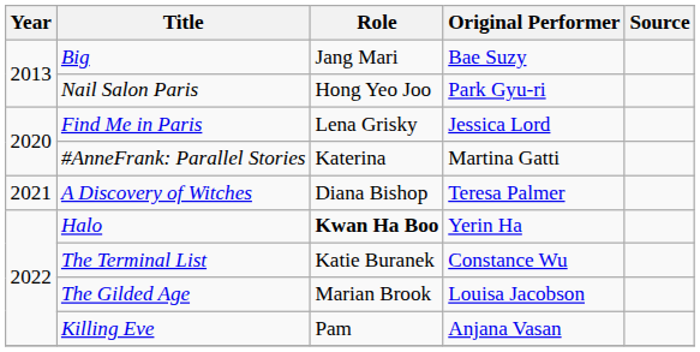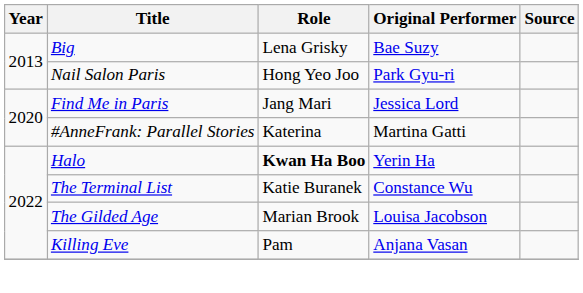Big | Role: Jang Mari -> Lena Grisky
Find Me in Paris | Role: Lena Grisky -> Jang Mari
- row: 2021 | A Discovery of Witches | Diana Bishop | Teresa Palmer
